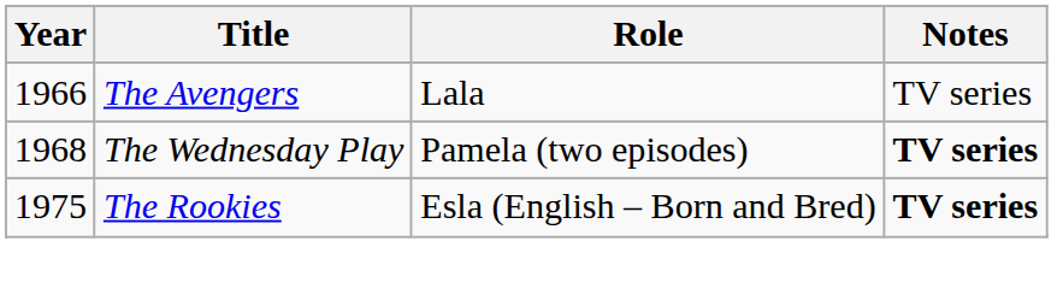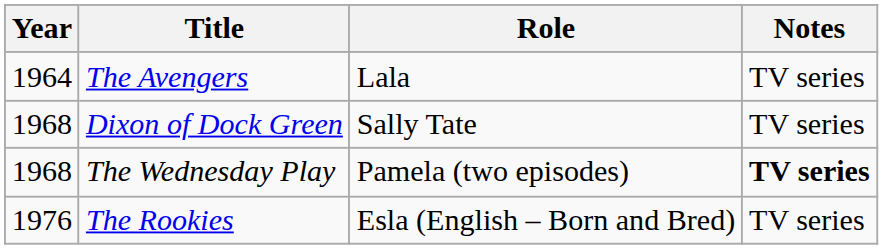The Avengers | Year: 1966 -> 1964
+ row: 1968 | Dixon of Dock Green | Sally Tate | TV series
The Rookies | Year: 1975 -> 1976
The Rookies | Notes: bold -> normal
